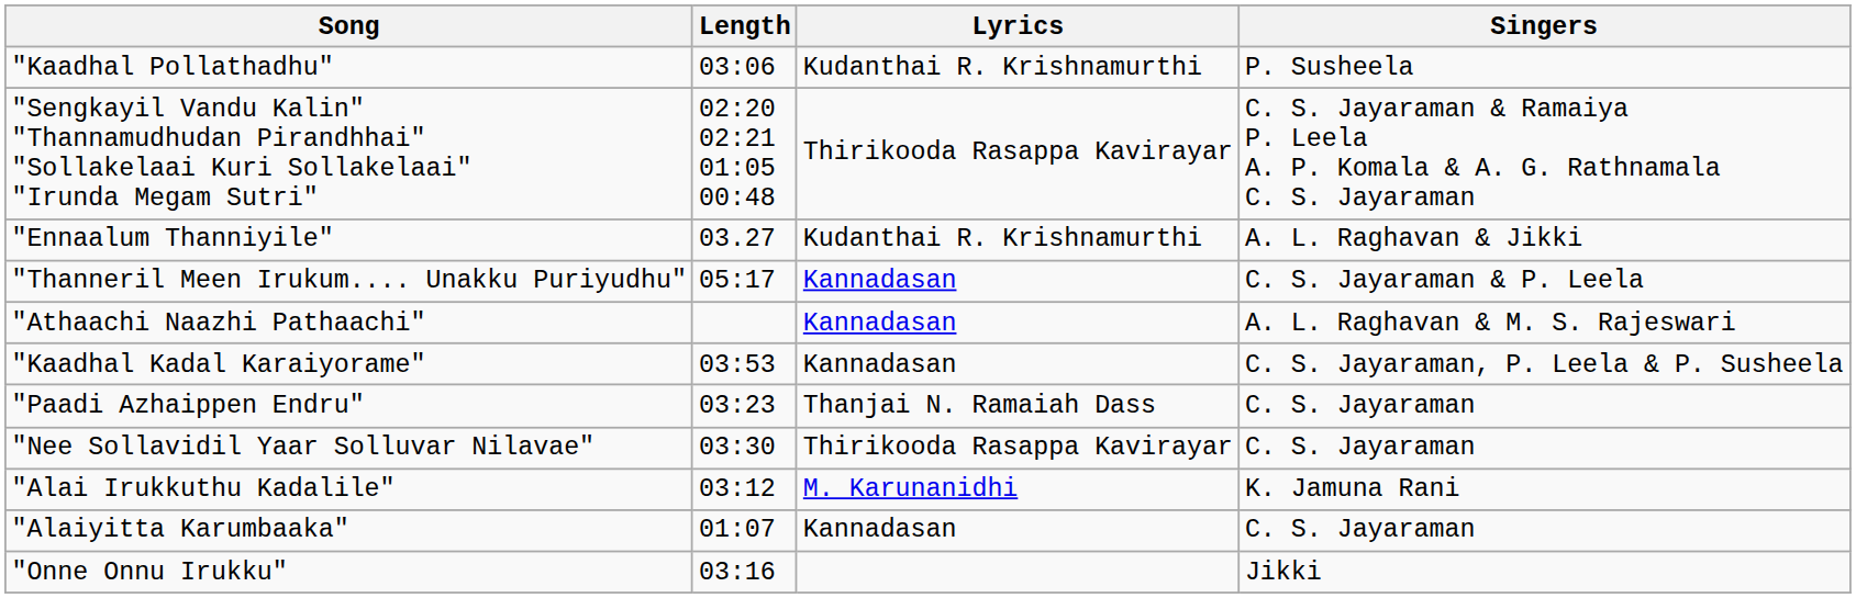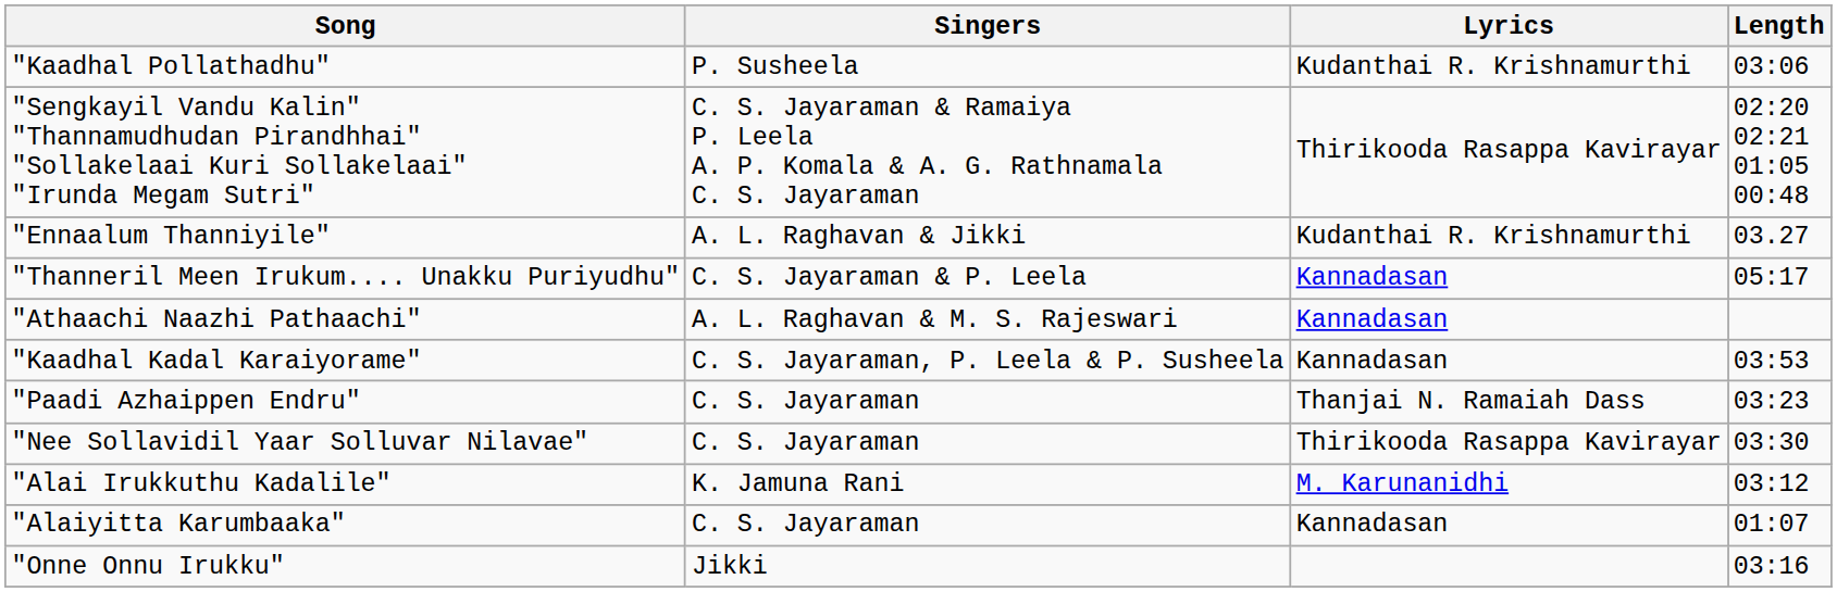columns swapped: Singers <-> Length
